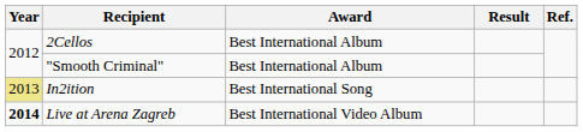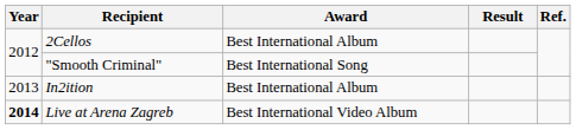"Smooth Criminal" | Award: Best International Album -> Best International Song
In2ition | Year: khaki background -> no background
In2ition | Award: Best International Song -> Best International Album
